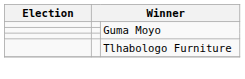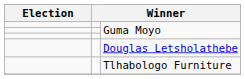+ row: Douglas Letsholathebe
